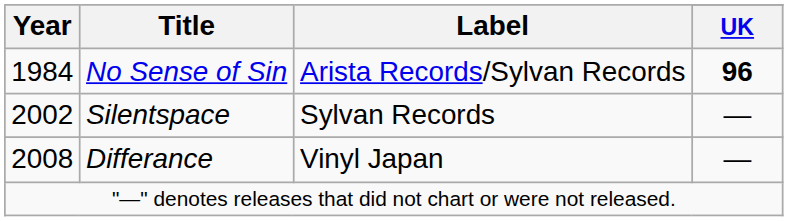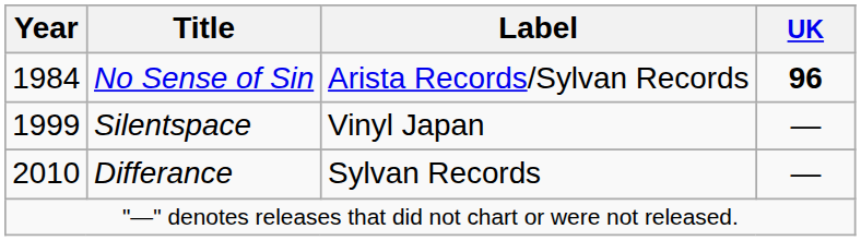Silentspace | Year: 2002 -> 1999
Silentspace | Label: Sylvan Records -> Vinyl Japan
Differance | Year: 2008 -> 2010
Differance | Label: Vinyl Japan -> Sylvan Records
